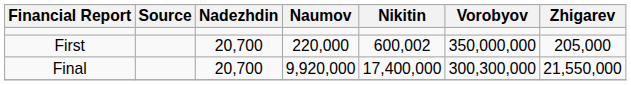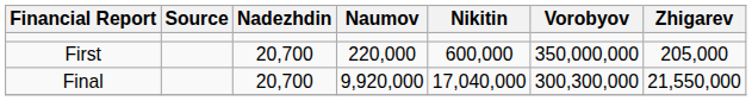First | Nikitin: 600,002 -> 600,000
Final | Nikitin: 17,400,000 -> 17,040,000
